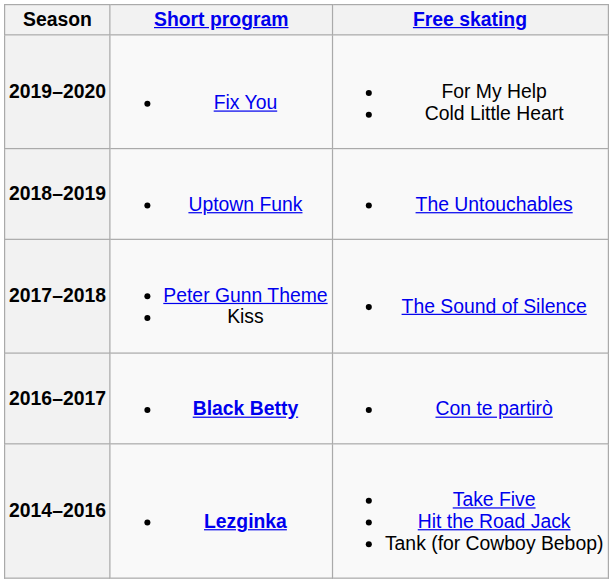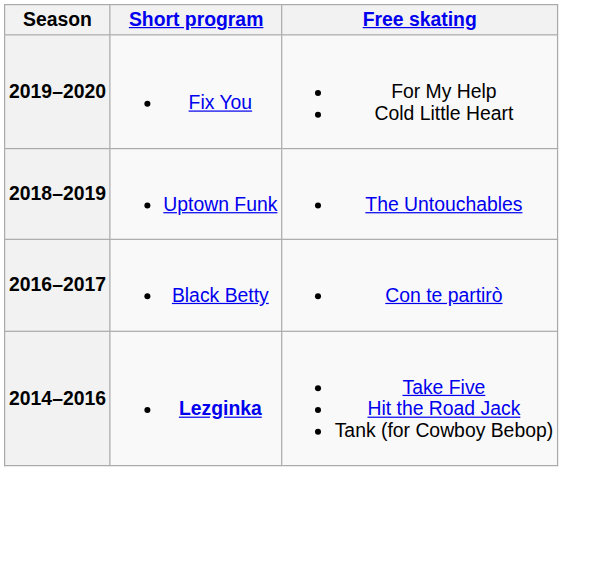- row: 2017–2018 | Peter Gunn Theme Kiss | The Sound of Silence
2016–2017 | Short program: bold -> normal
